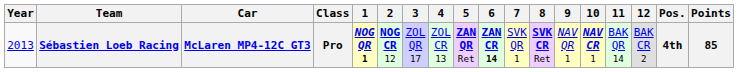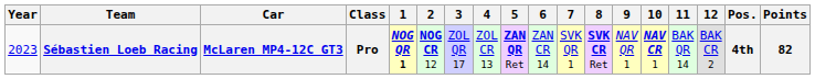Sébastien Loeb Racing | Year: 2013 -> 2023
Sébastien Loeb Racing | 6: bold -> normal
Sébastien Loeb Racing | Points: 85 -> 82
